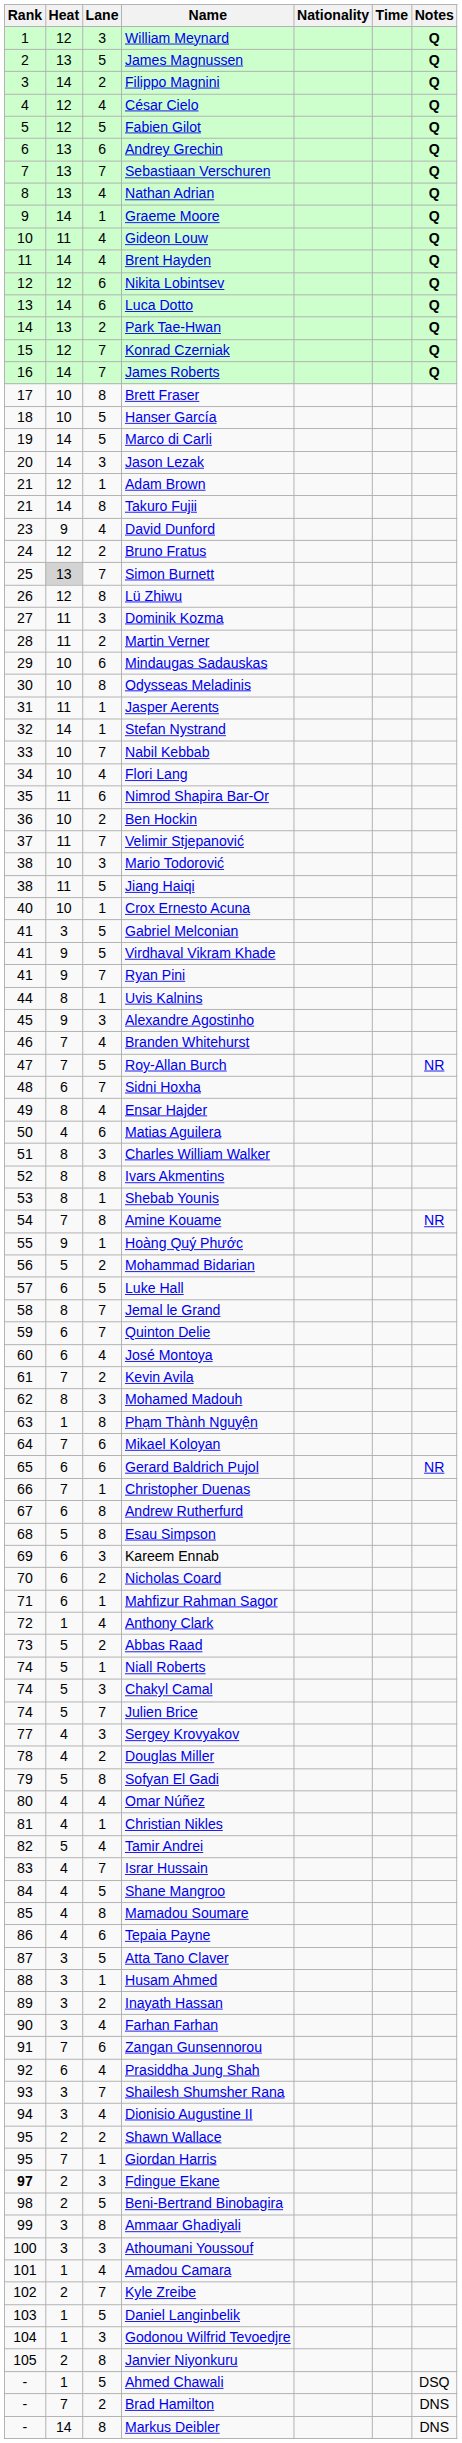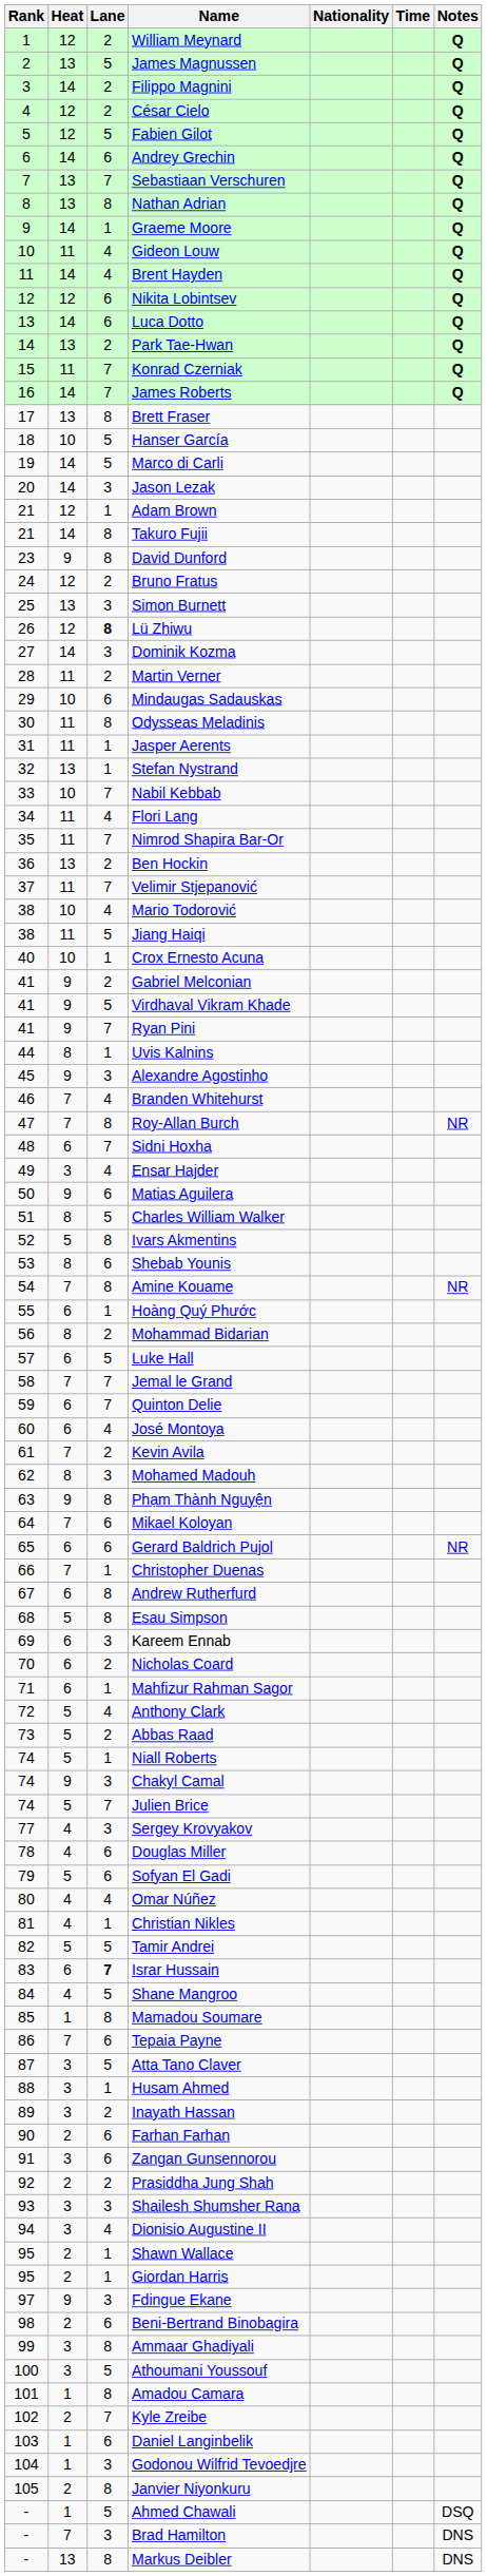William Meynard | Lane: 3 -> 2
César Cielo | Lane: 4 -> 2
Andrey Grechin | Heat: 13 -> 14
Nathan Adrian | Lane: 4 -> 8
Konrad Czerniak | Heat: 12 -> 11
Brett Fraser | Heat: 10 -> 13
David Dunford | Lane: 4 -> 8
Simon Burnett | Heat: lightgrey background -> no background
Simon Burnett | Lane: 7 -> 3
Lü Zhiwu | Lane: normal -> bold
Dominik Kozma | Heat: 11 -> 14
Odysseas Meladinis | Heat: 10 -> 11
Stefan Nystrand | Heat: 14 -> 13
Flori Lang | Heat: 10 -> 11
Nimrod Shapira Bar-Or | Lane: 6 -> 7
Ben Hockin | Heat: 10 -> 13
Mario Todorović | Lane: 3 -> 4
Gabriel Melconian | Heat: 3 -> 9
Gabriel Melconian | Lane: 5 -> 2
Roy-Allan Burch | Lane: 5 -> 8
Ensar Hajder | Heat: 8 -> 3
Matias Aguilera | Heat: 4 -> 9
Charles William Walker | Lane: 3 -> 5
Ivars Akmentins | Heat: 8 -> 5
Shebab Younis | Lane: 1 -> 6
Hoàng Quý Phước | Heat: 9 -> 6
Mohammad Bidarian | Heat: 5 -> 8
Jemal le Grand | Heat: 8 -> 7
Phạm Thành Nguyện | Heat: 1 -> 9
Anthony Clark | Heat: 1 -> 5
Chakyl Camal | Heat: 5 -> 9
Douglas Miller | Lane: 2 -> 6
Sofyan El Gadi | Lane: 8 -> 6
Tamir Andrei | Lane: 4 -> 5
Israr Hussain | Heat: 4 -> 6
Israr Hussain | Lane: normal -> bold
Mamadou Soumare | Heat: 4 -> 1
Tepaia Payne | Heat: 4 -> 7
Farhan Farhan | Heat: 3 -> 2
Farhan Farhan | Lane: 4 -> 6
Zangan Gunsennorou | Heat: 7 -> 3
Prasiddha Jung Shah | Heat: 6 -> 2
Prasiddha Jung Shah | Lane: 4 -> 2
Shailesh Shumsher Rana | Lane: 7 -> 3
Shawn Wallace | Lane: 2 -> 1
Giordan Harris | Heat: 7 -> 2
Fdingue Ekane | Rank: bold -> normal
Fdingue Ekane | Heat: 2 -> 9
Beni-Bertrand Binobagira | Lane: 5 -> 6
Athoumani Youssouf | Lane: 3 -> 5
Amadou Camara | Lane: 4 -> 8
Daniel Langinbelik | Lane: 5 -> 6
Brad Hamilton | Lane: 2 -> 3
Markus Deibler | Heat: 14 -> 13
